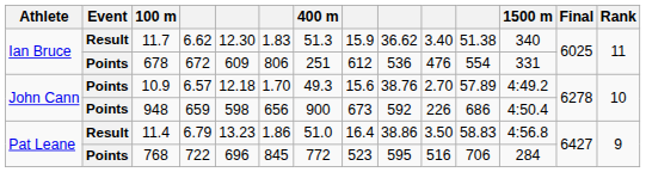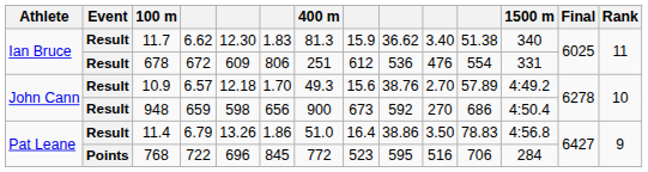11.7 | 400 m: 51.3 -> 81.3
678 | Event: Points -> Result
10.9 | Event: Points -> Result
948 | Event: Points -> Result
948 | column 10: 226 -> 270
11.4 | column 5: 13.23 -> 13.26
11.4 | column 11: 58.83 -> 78.83
